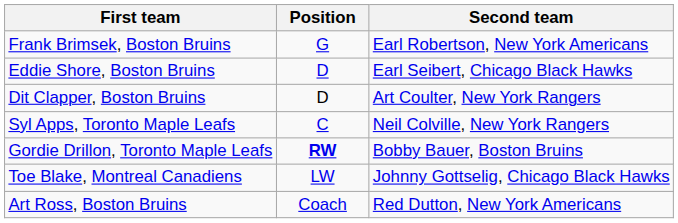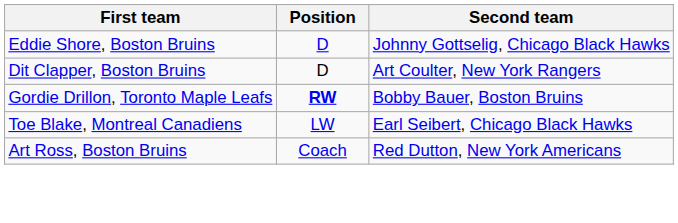- row: Frank Brimsek, Boston Bruins | G | Earl Robertson, New York Americans
Eddie Shore, Boston Bruins | Second team: Earl Seibert, Chicago Black Hawks -> Johnny Gottselig, Chicago Black Hawks
- row: Syl Apps, Toronto Maple Leafs | C | Neil Colville, New York Rangers
Toe Blake, Montreal Canadiens | Second team: Johnny Gottselig, Chicago Black Hawks -> Earl Seibert, Chicago Black Hawks
